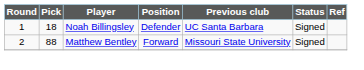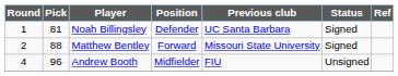Noah Billingsley | Pick: 18 -> 81
+ row: 4 | 96 | Andrew Booth | Midfielder | FIU | Unsigned
